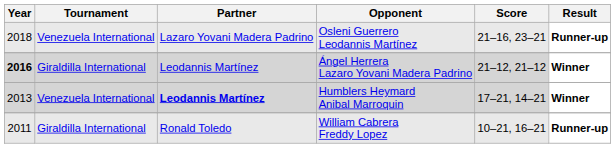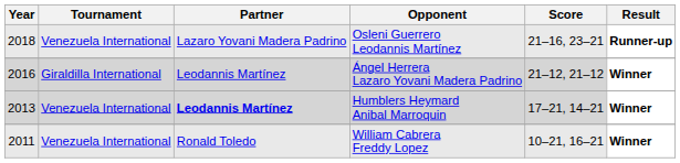Ángel Herrera Lazaro Yovani Madera Padrino | Year: bold -> normal
William Cabrera Freddy Lopez | Tournament: Giraldilla International -> Venezuela International
William Cabrera Freddy Lopez | Result: Runner-up -> Winner
